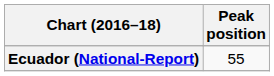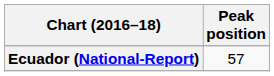Ecuador (National-Report) | Peak position: 55 -> 57
